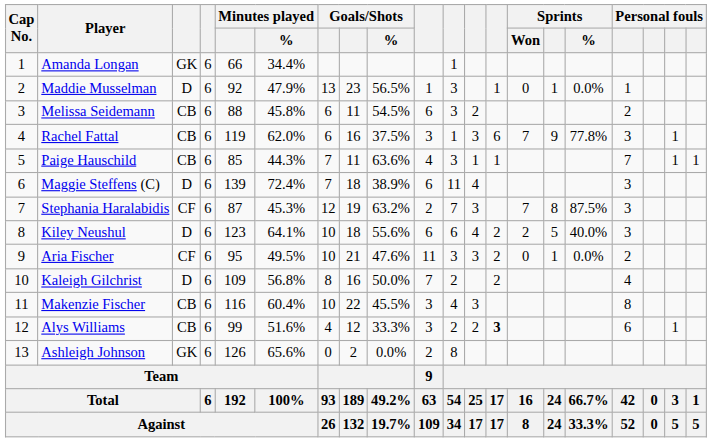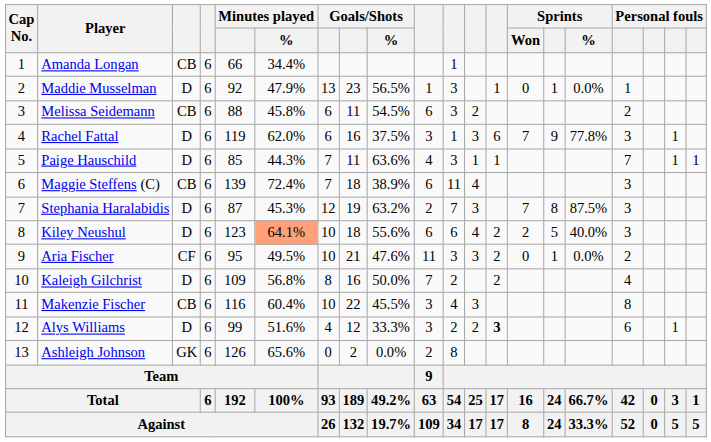Amanda Longan | column 3: GK -> CB
Rachel Fattal | column 3: CB -> D
Paige Hauschild | column 3: CB -> D
Maggie Steffens (C) | column 3: D -> CB
Stephania Haralabidis | column 3: CF -> D
Kiley Neushul | Minutes played / %: no background -> lightsalmon background
Alys Williams | column 3: CB -> D
